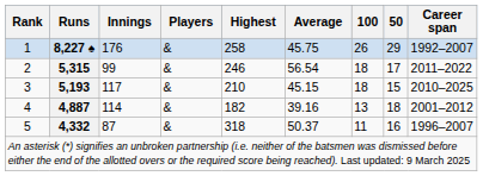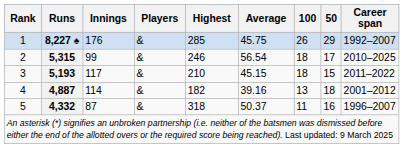1 | Highest: 258 -> 285
2 | Career span: 2011–2022 -> 2010–2025
3 | Career span: 2010–2025 -> 2011–2022
